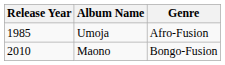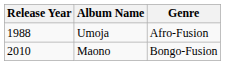Umoja | Release Year: 1985 -> 1988
